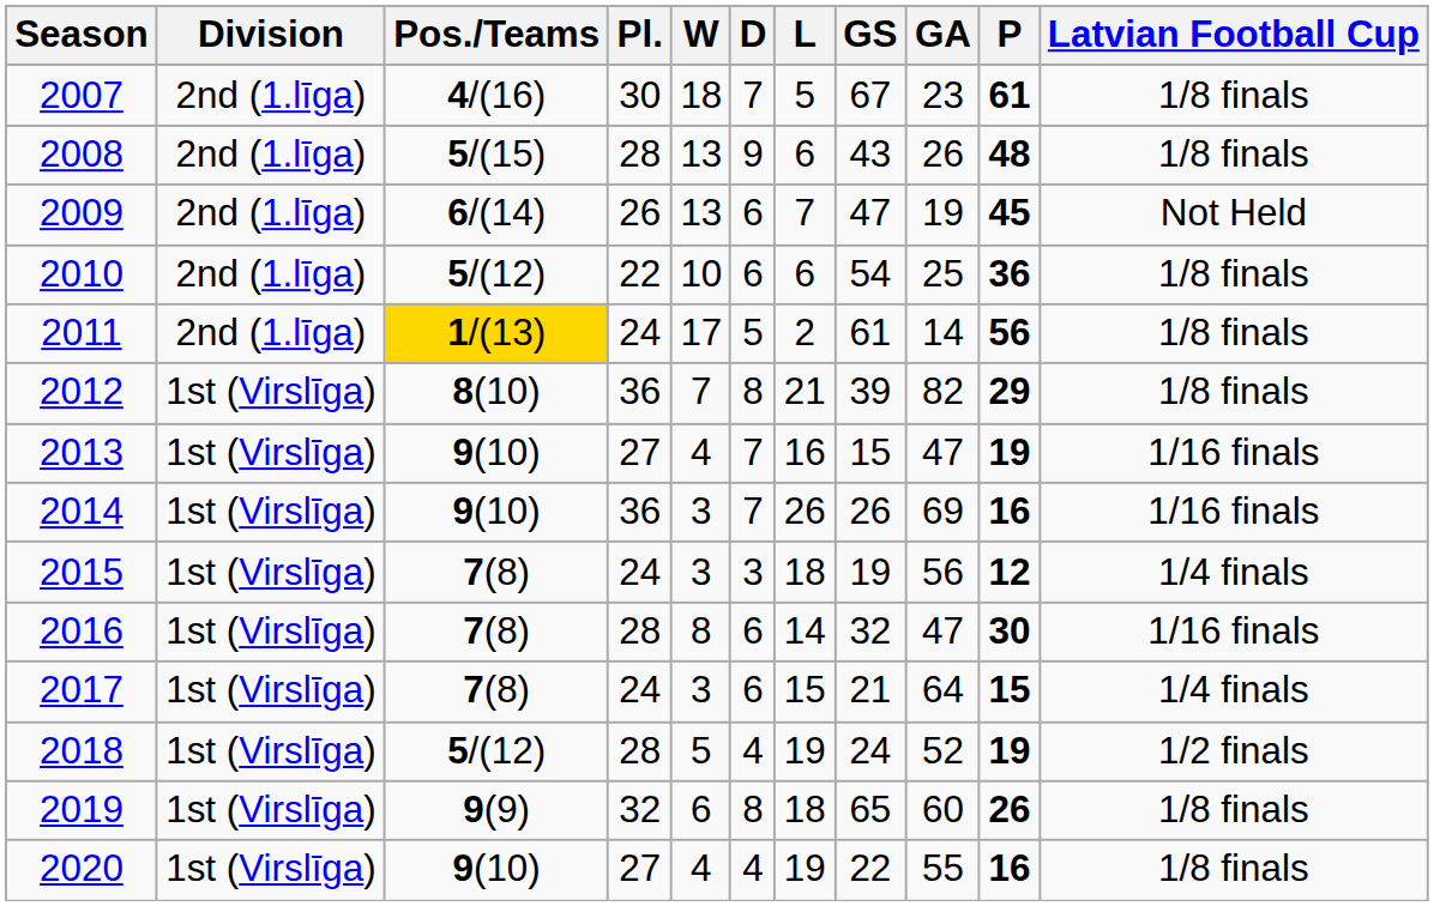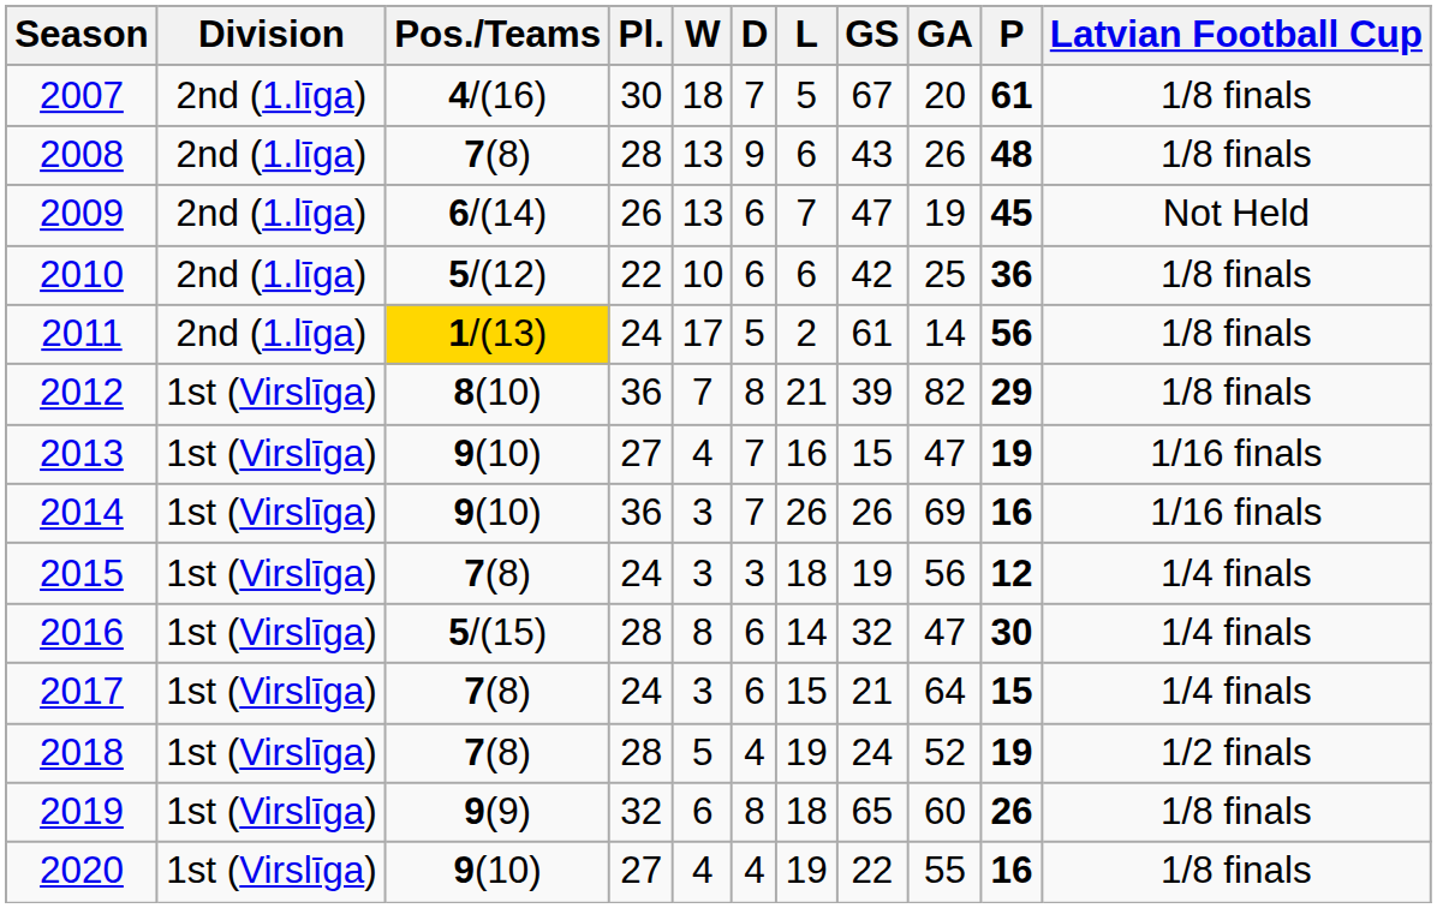2007 | GA: 23 -> 20
2008 | Pos./Teams: 5/(15) -> 7(8)
2010 | GS: 54 -> 42
2016 | Pos./Teams: 7(8) -> 5/(15)
2016 | Latvian Football Cup: 1/16 finals -> 1/4 finals
2018 | Pos./Teams: 5/(12) -> 7(8)
